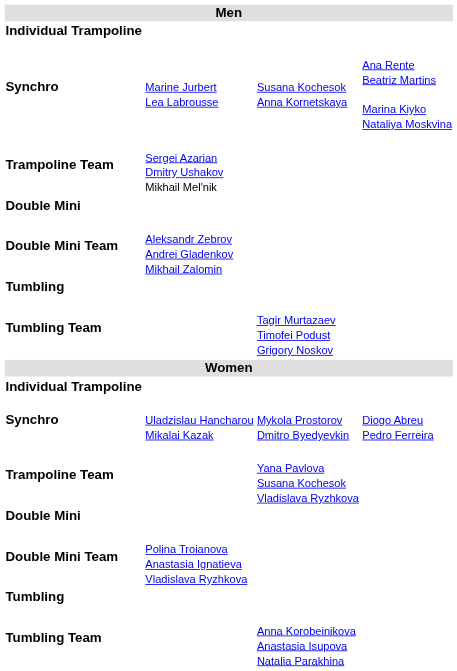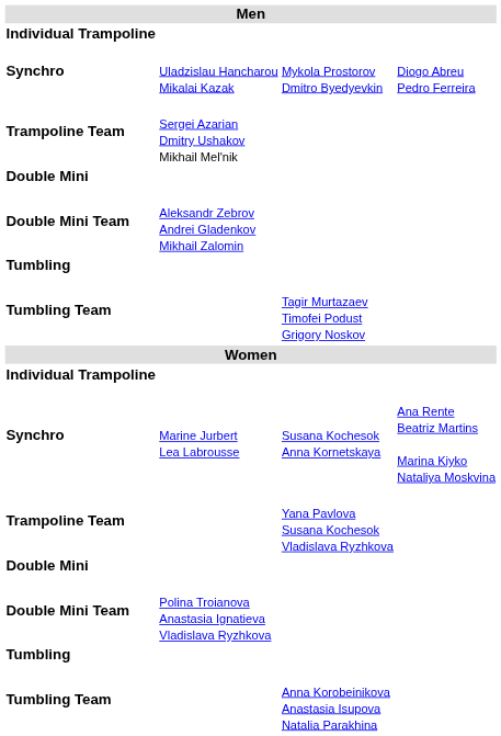rows swapped: Synchro / Uladzislau Hancharou Mikalai Kazak <-> Synchro / Marine Jurbert Lea Labrousse
